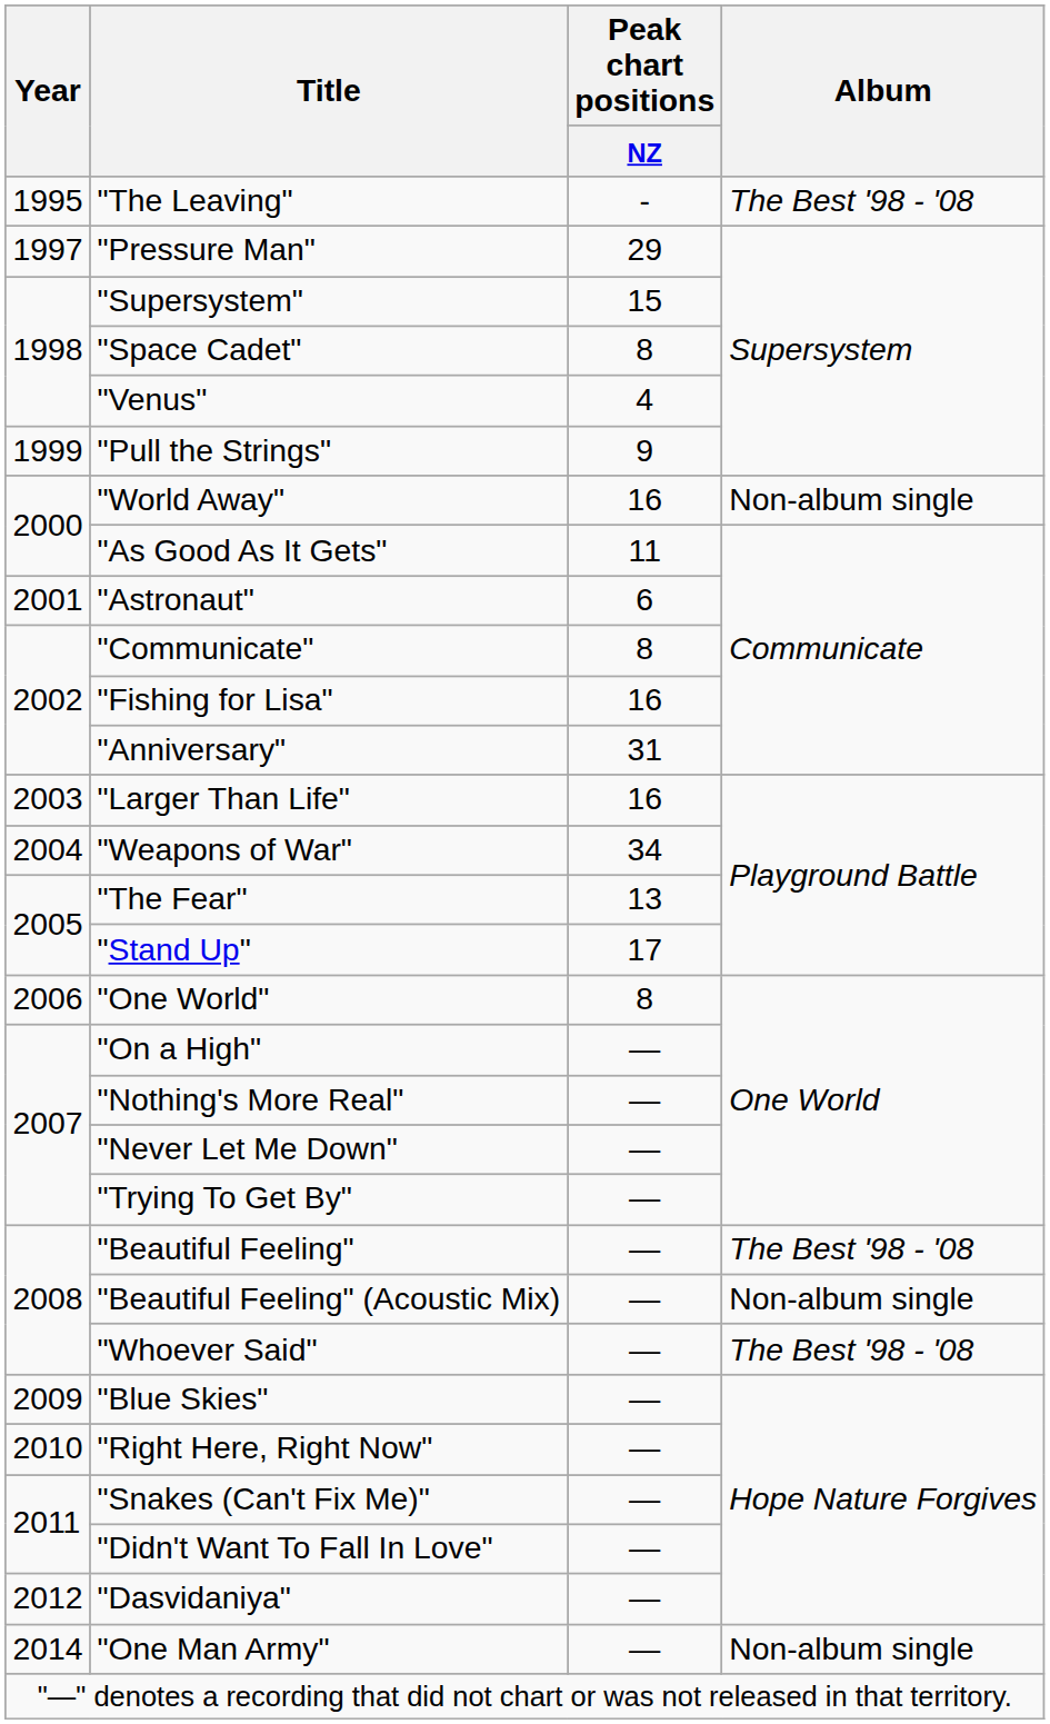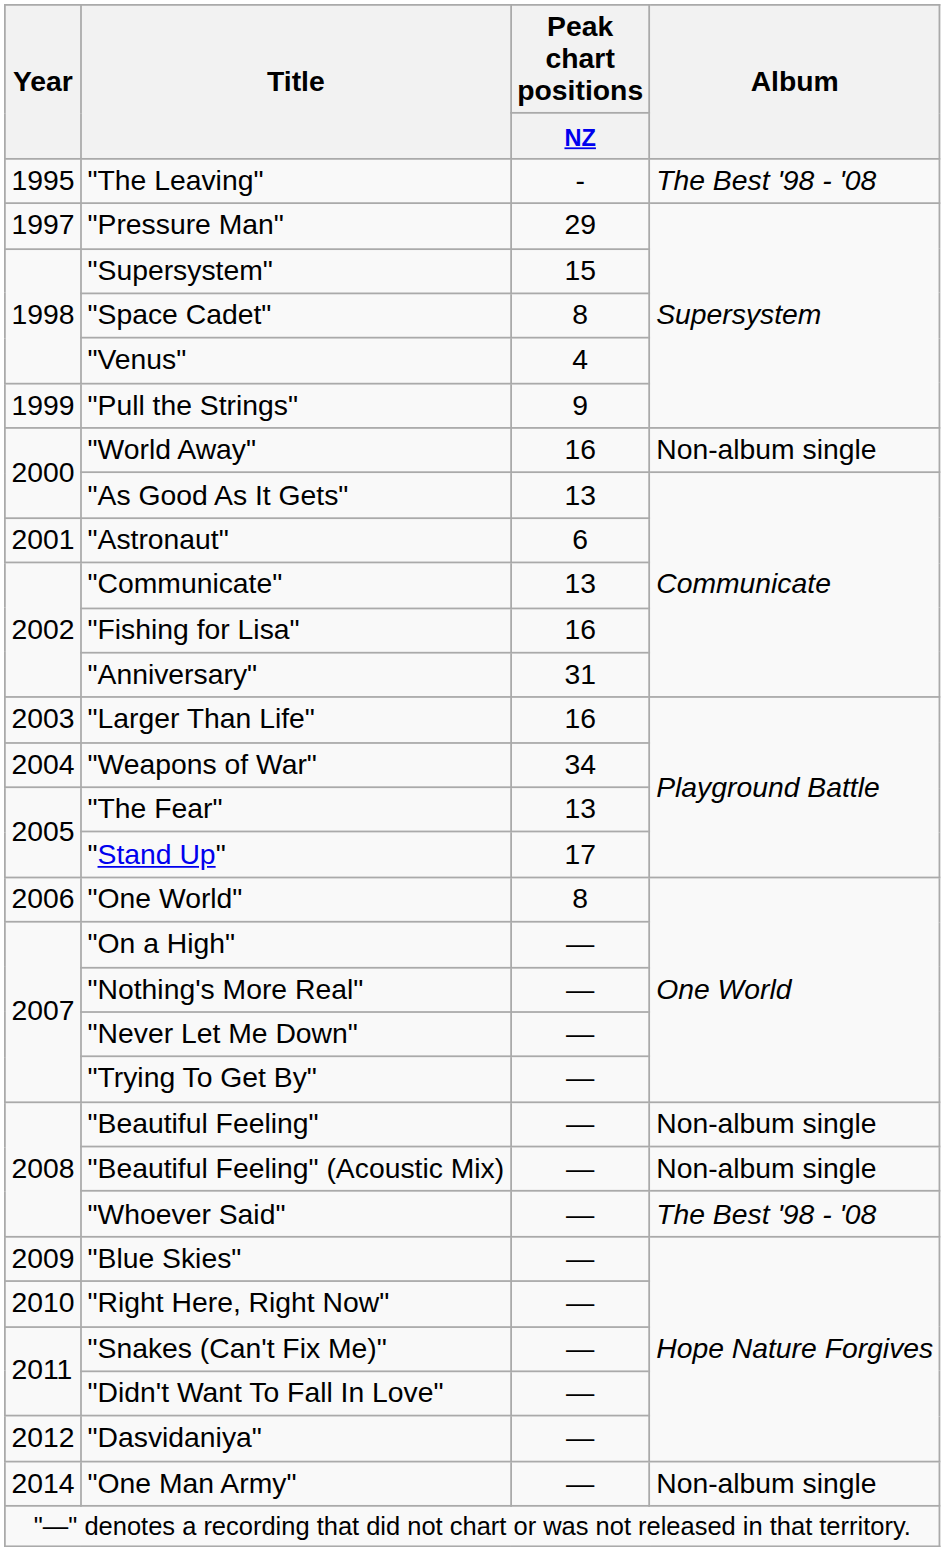"As Good As It Gets" | Peak chart positions / NZ: 11 -> 13
"Communicate" | Peak chart positions / NZ: 8 -> 13
"Beautiful Feeling" | Album: The Best '98 - '08 -> Non-album single
